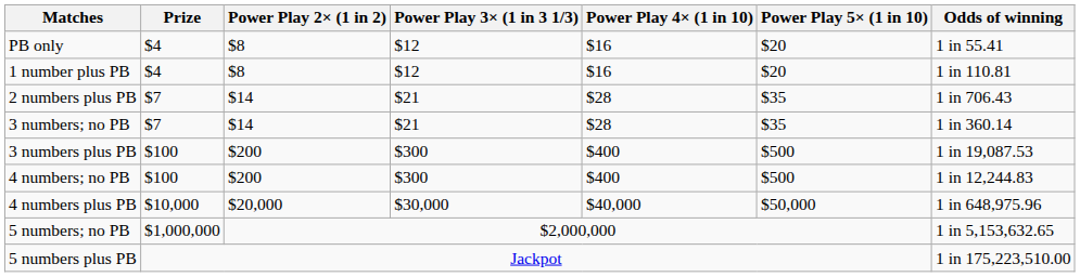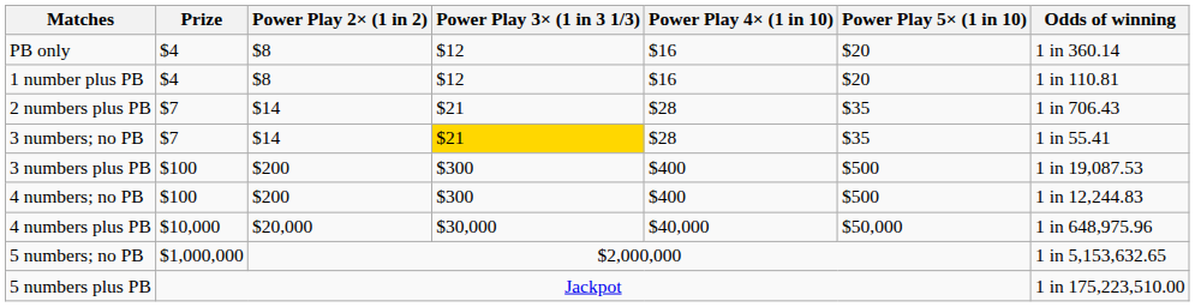PB only | Odds of winning: 1 in 55.41 -> 1 in 360.14
3 numbers; no PB | Power Play 3× (1 in 3 1/3): no background -> gold background
3 numbers; no PB | Odds of winning: 1 in 360.14 -> 1 in 55.41
